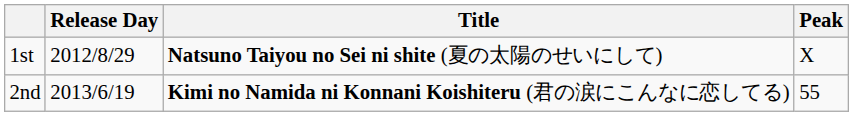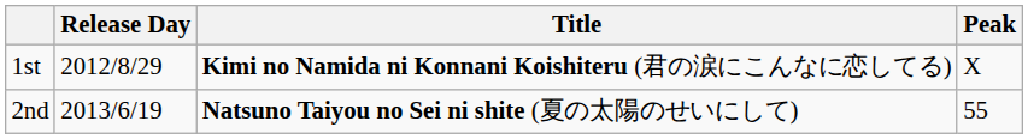1st | Title: Natsuno Taiyou no Sei ni shite (夏の太陽のせいにして) -> Kimi no Namida ni Konnani Koishiteru (君の涙にこんなに恋してる)
2nd | Title: Kimi no Namida ni Konnani Koishiteru (君の涙にこんなに恋してる) -> Natsuno Taiyou no Sei ni shite (夏の太陽のせいにして)
